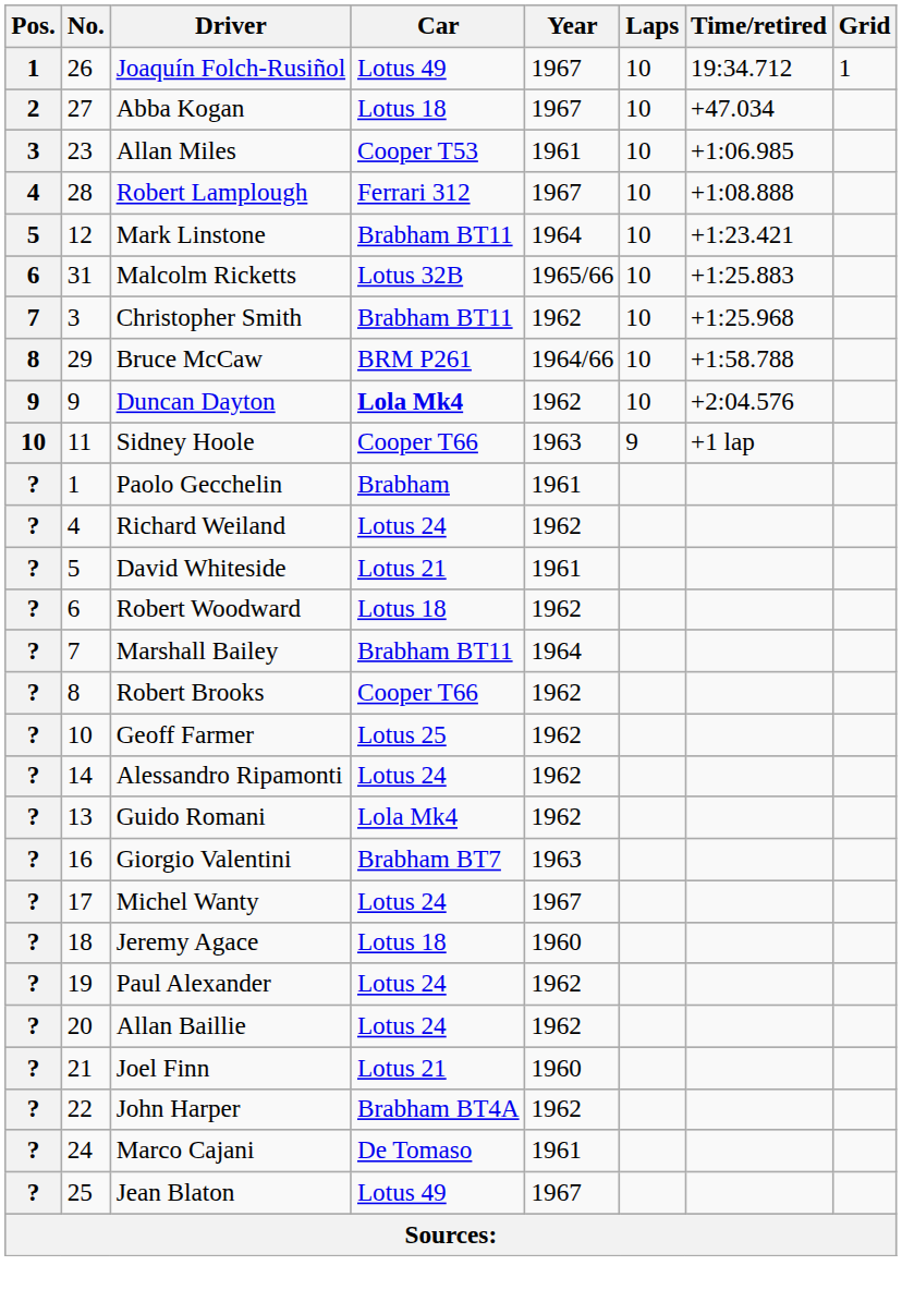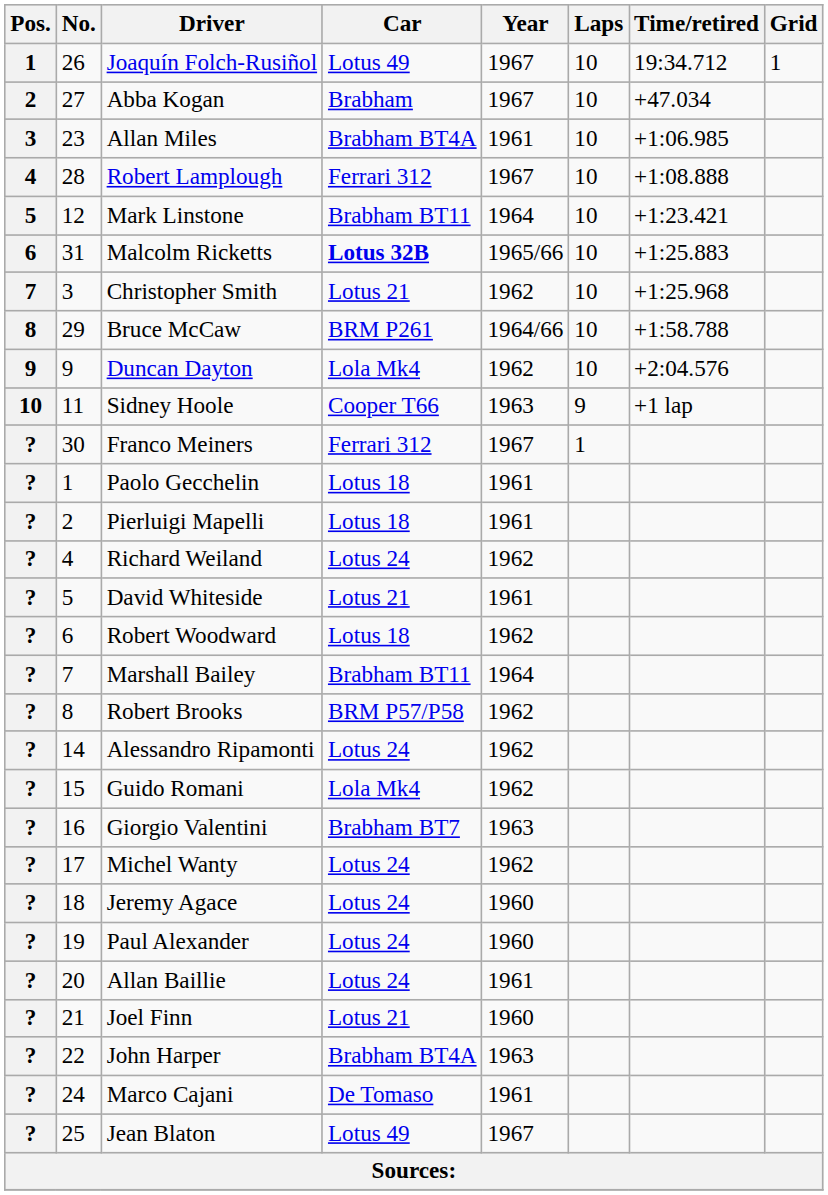Abba Kogan | Car: Lotus 18 -> Brabham
Allan Miles | Car: Cooper T53 -> Brabham BT4A
Malcolm Ricketts | Car: normal -> bold
Christopher Smith | Car: Brabham BT11 -> Lotus 21
Duncan Dayton | Car: bold -> normal
+ row: ? | 30 | Franco Meiners | Ferrari 312 | 1967 | 1
Paolo Gecchelin | Car: Brabham -> Lotus 18
+ row: ? | 2 | Pierluigi Mapelli | Lotus 18 | 1961
Robert Brooks | Car: Cooper T66 -> BRM P57/P58
- row: ? | 10 | Geoff Farmer | Lotus 25 | 1962
Guido Romani | No.: 13 -> 15
Michel Wanty | Year: 1967 -> 1962
Jeremy Agace | Car: Lotus 18 -> Lotus 24
Paul Alexander | Year: 1962 -> 1960
Allan Baillie | Year: 1962 -> 1961
John Harper | Year: 1962 -> 1963
